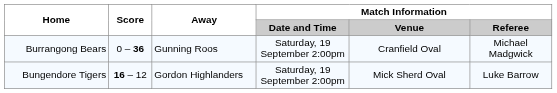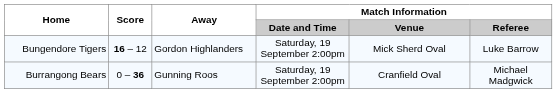rows swapped: Bungendore Tigers <-> Burrangong Bears
